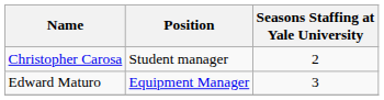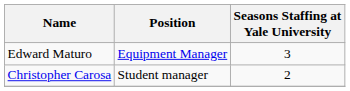rows swapped: Edward Maturo <-> Christopher Carosa
